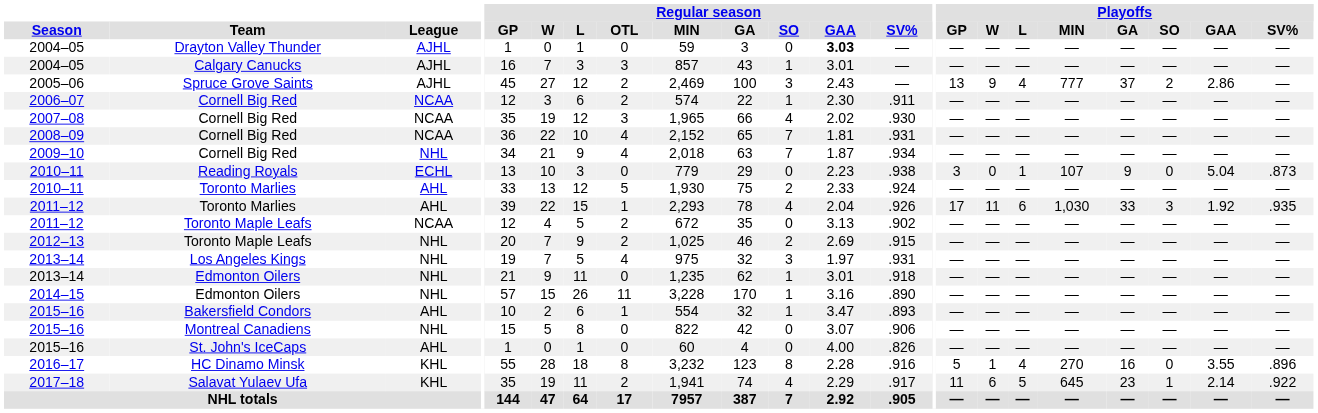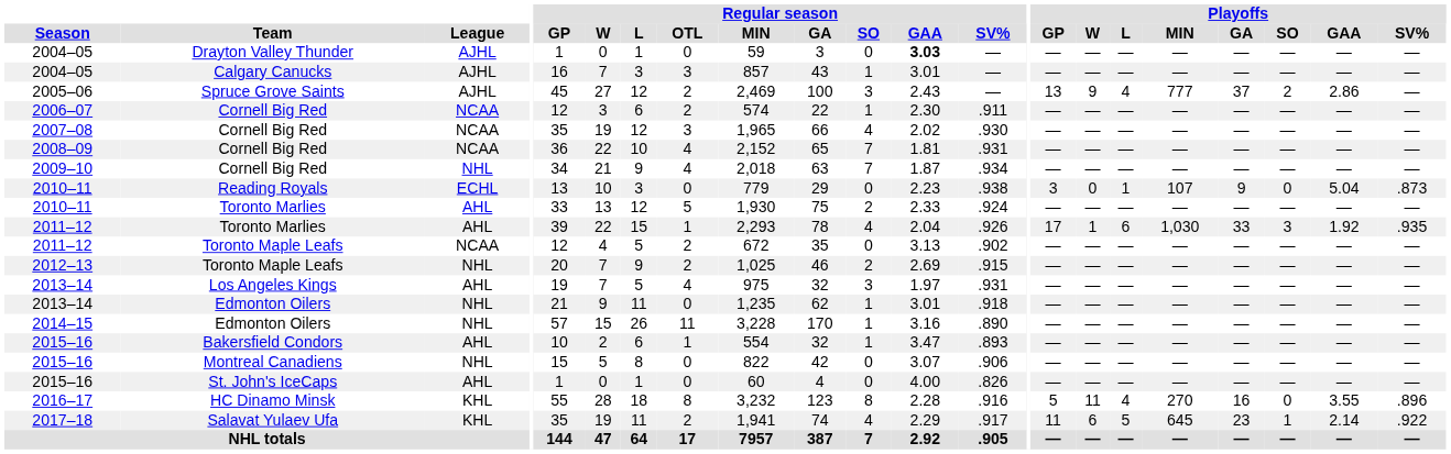2011–12 / Toronto Marlies | Playoffs / W: 11 -> 1
2013–14 / Los Angeles Kings | League: NHL -> AHL
2016–17 | Playoffs / W: 1 -> 11
